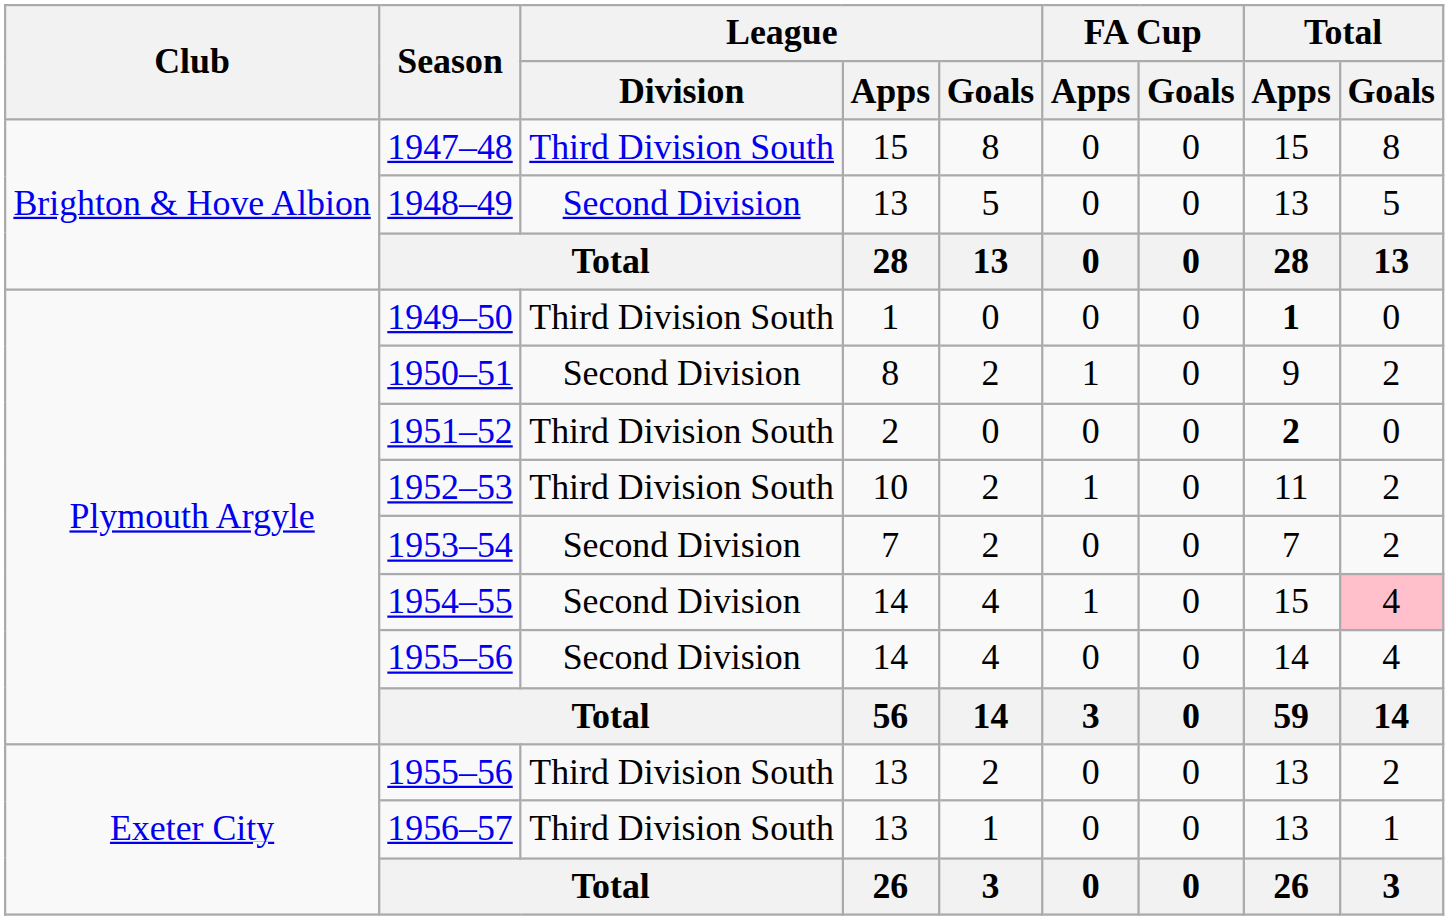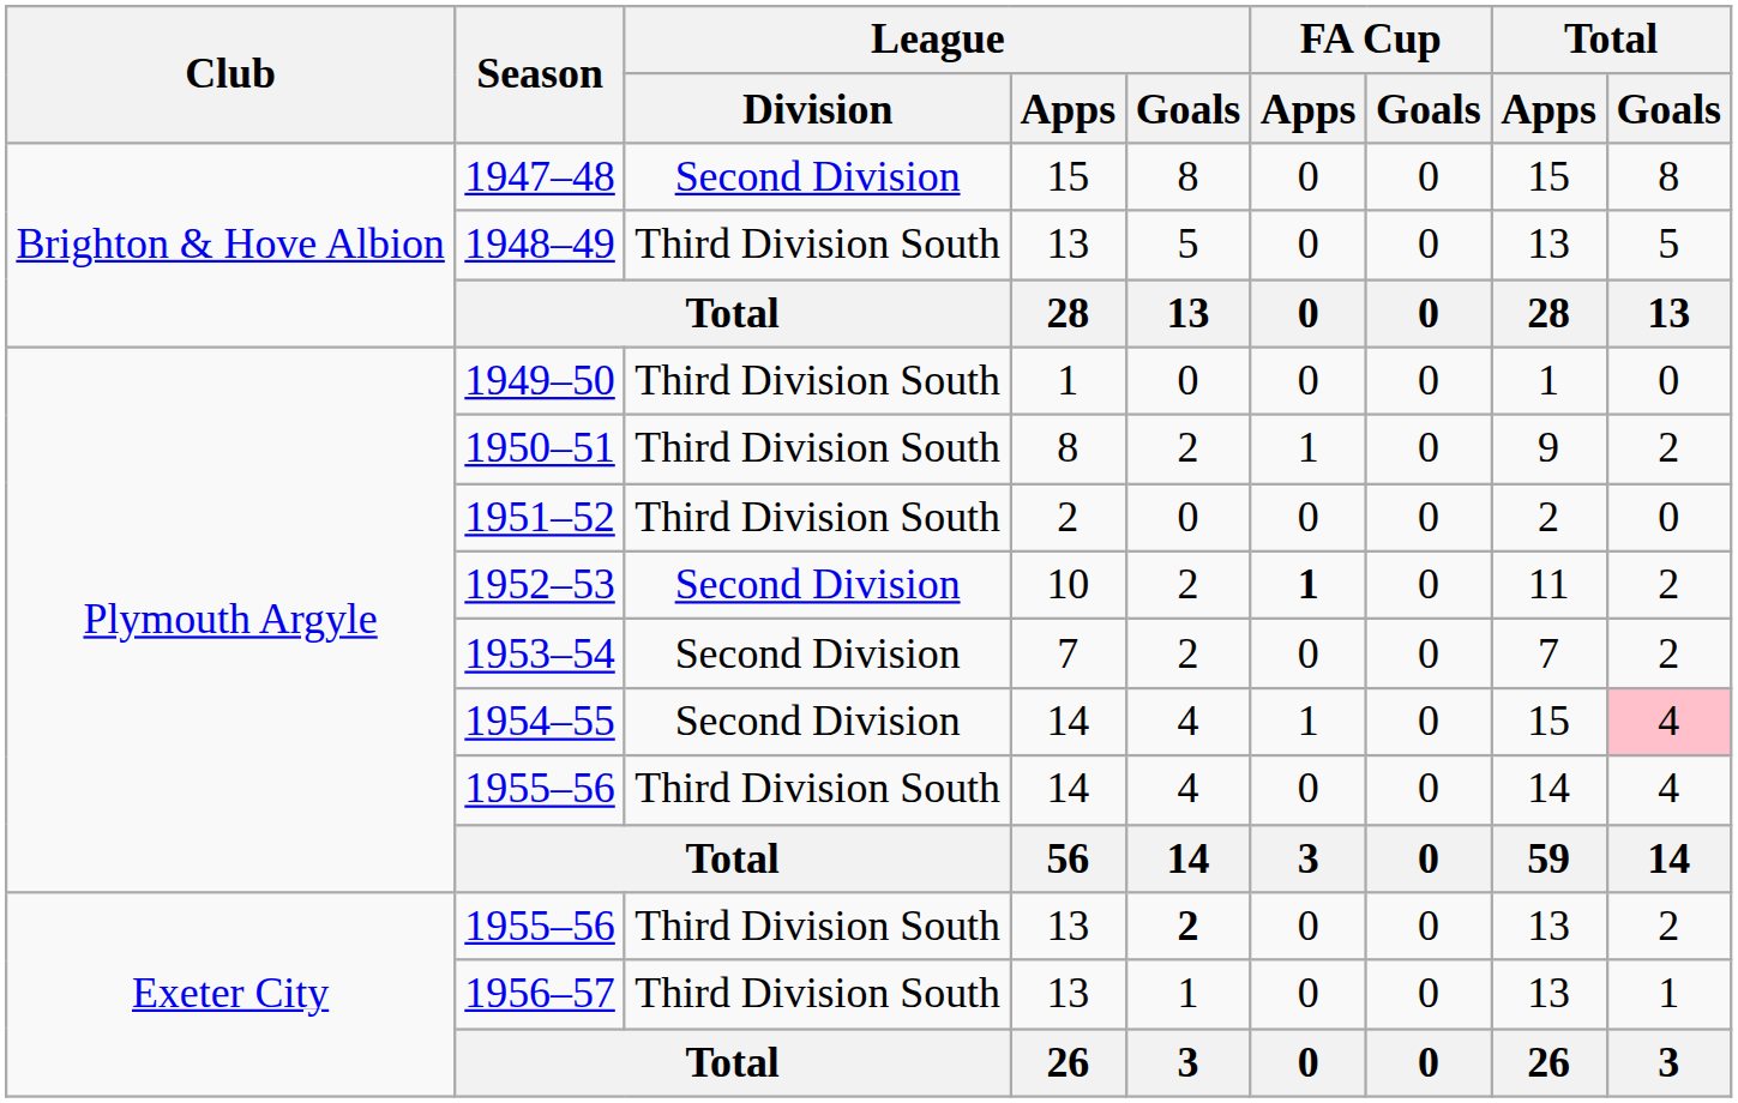1947–48 | League / Division: Third Division South -> Second Division
1948–49 | League / Division: Second Division -> Third Division South
1949–50 | Total / Apps: bold -> normal
1950–51 | League / Division: Second Division -> Third Division South
1951–52 | Total / Apps: bold -> normal
1952–53 | League / Division: Third Division South -> Second Division
1952–53 | FA Cup / Apps: normal -> bold
1955–56 / 14 | League / Division: Second Division -> Third Division South
1955–56 / 13 | League / Goals: normal -> bold
